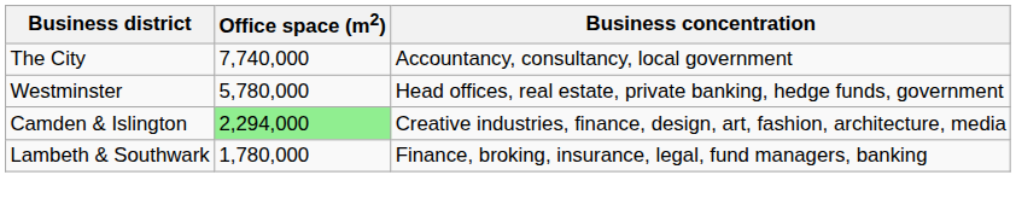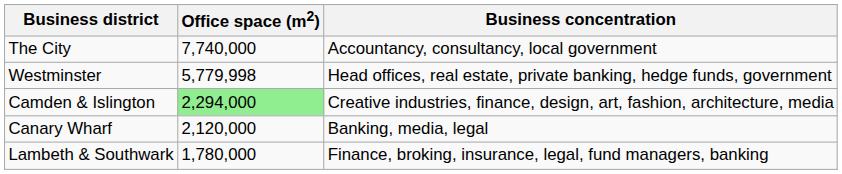Westminster | Office space (m2): 5,780,000 -> 5,779,998
+ row: Canary Wharf | 2,120,000 | Banking, media, legal
